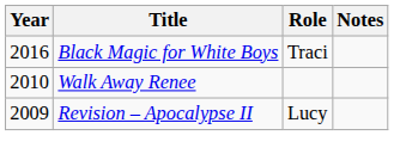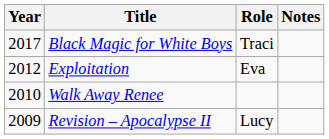Black Magic for White Boys | Year: 2016 -> 2017
+ row: 2012 | Exploitation | Eva
